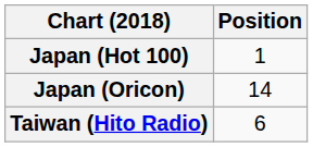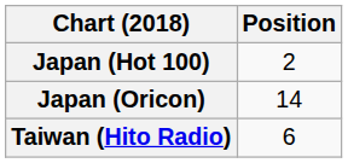Japan (Hot 100) | Position: 1 -> 2
